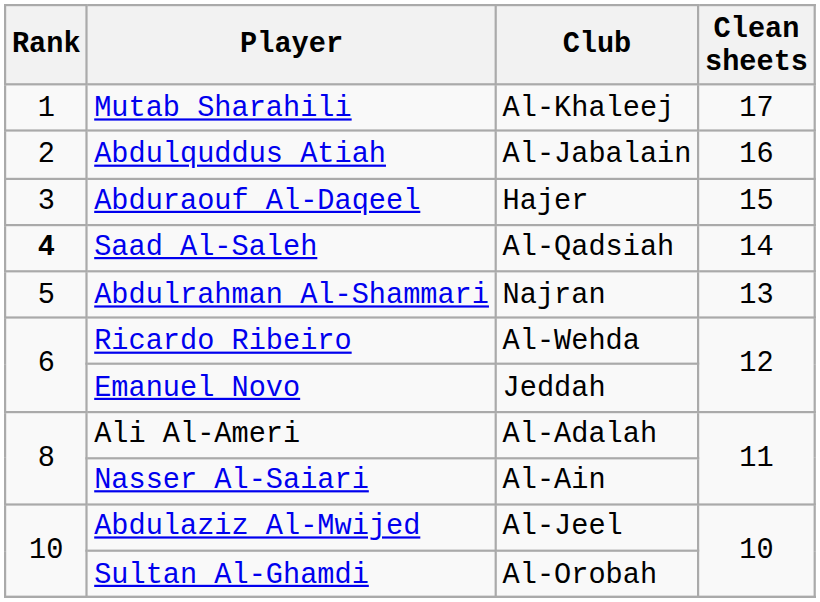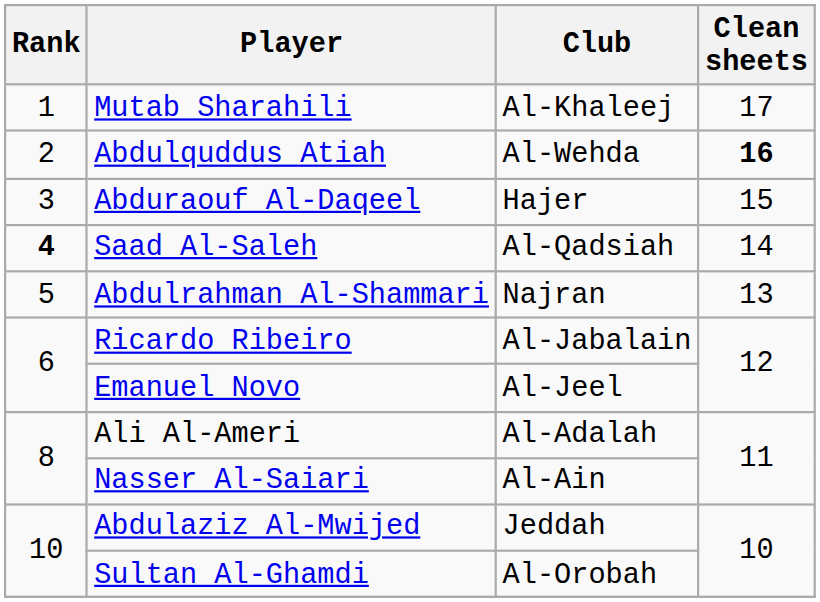Abdulquddus Atiah | Club: Al-Jabalain -> Al-Wehda
Abdulquddus Atiah | Clean sheets: normal -> bold
Ricardo Ribeiro | Club: Al-Wehda -> Al-Jabalain
Emanuel Novo | Club: Jeddah -> Al-Jeel
Abdulaziz Al-Mwijed | Club: Al-Jeel -> Jeddah
